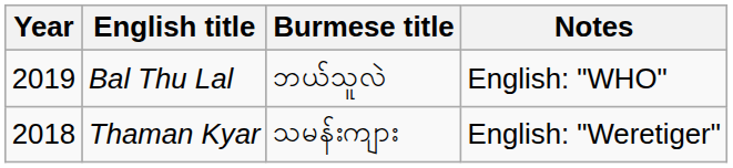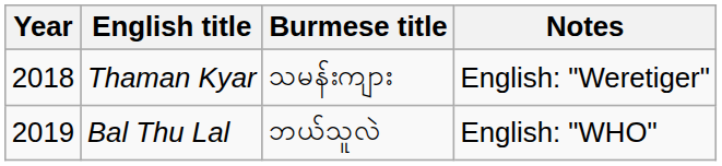rows swapped: Thaman Kyar <-> Bal Thu Lal
